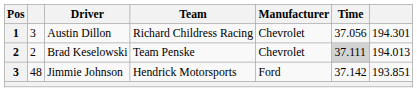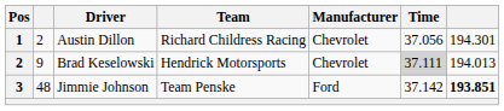Austin Dillon | column 2: 3 -> 2
Brad Keselowski | column 2: 2 -> 9
Brad Keselowski | Team: Team Penske -> Hendrick Motorsports
Jimmie Johnson | Team: Hendrick Motorsports -> Team Penske
Jimmie Johnson | column 7: normal -> bold
